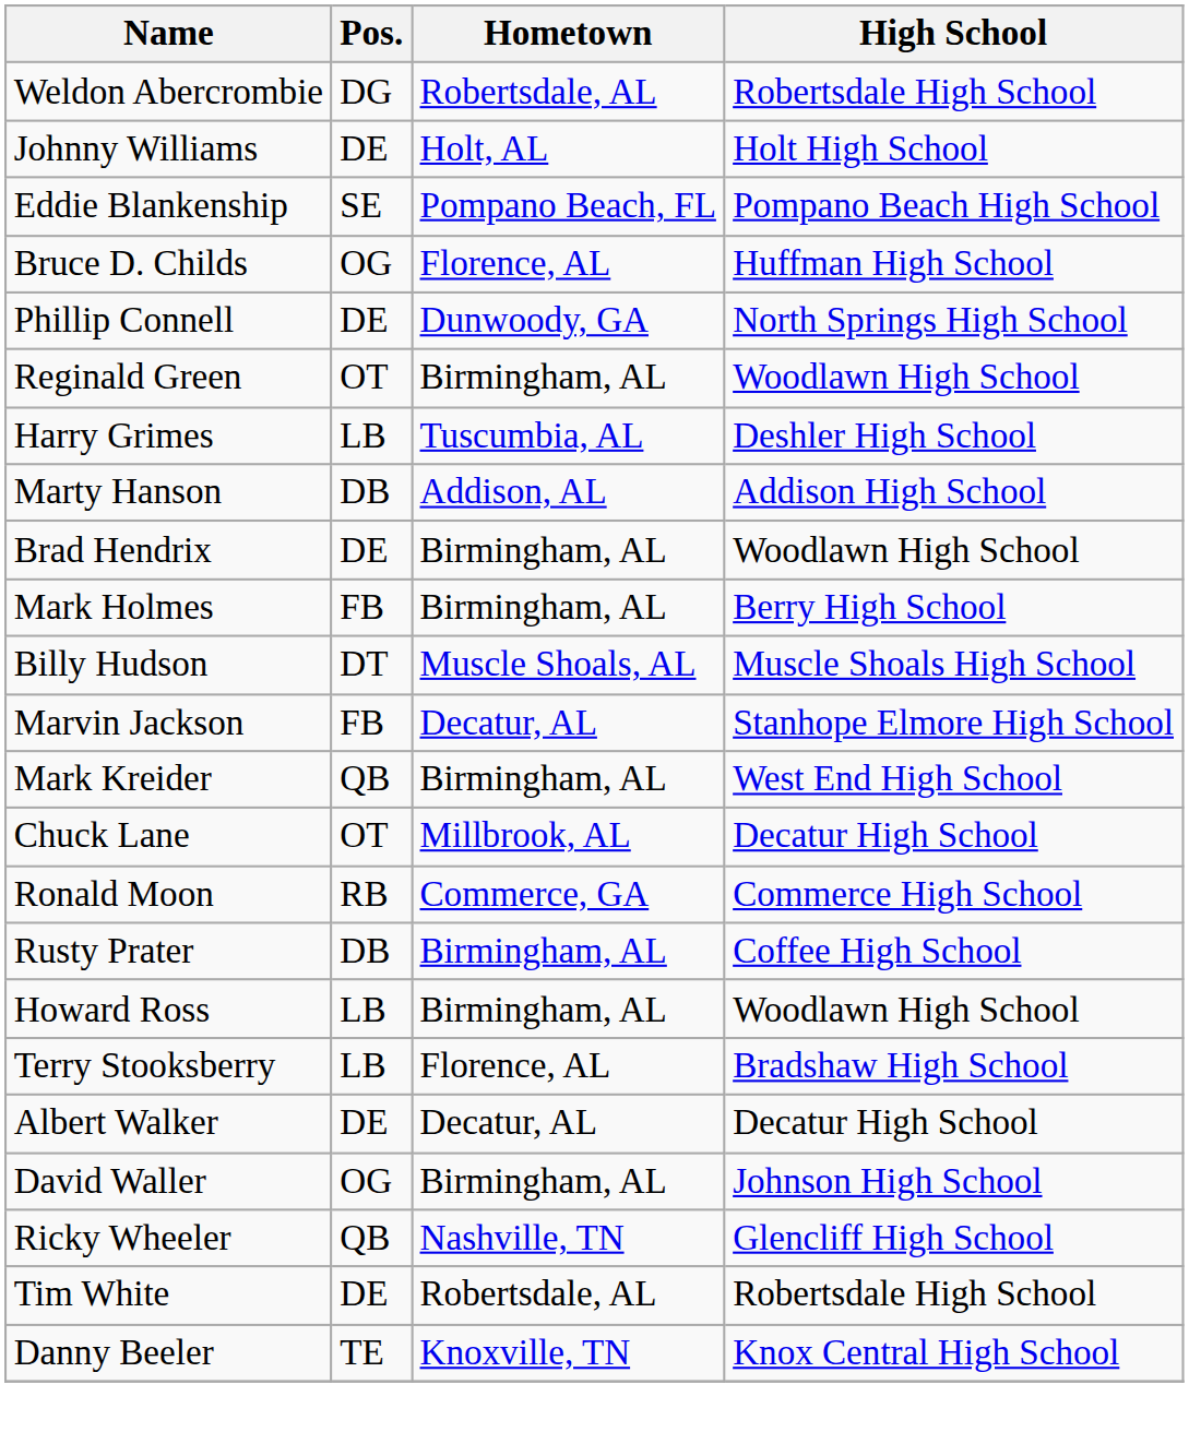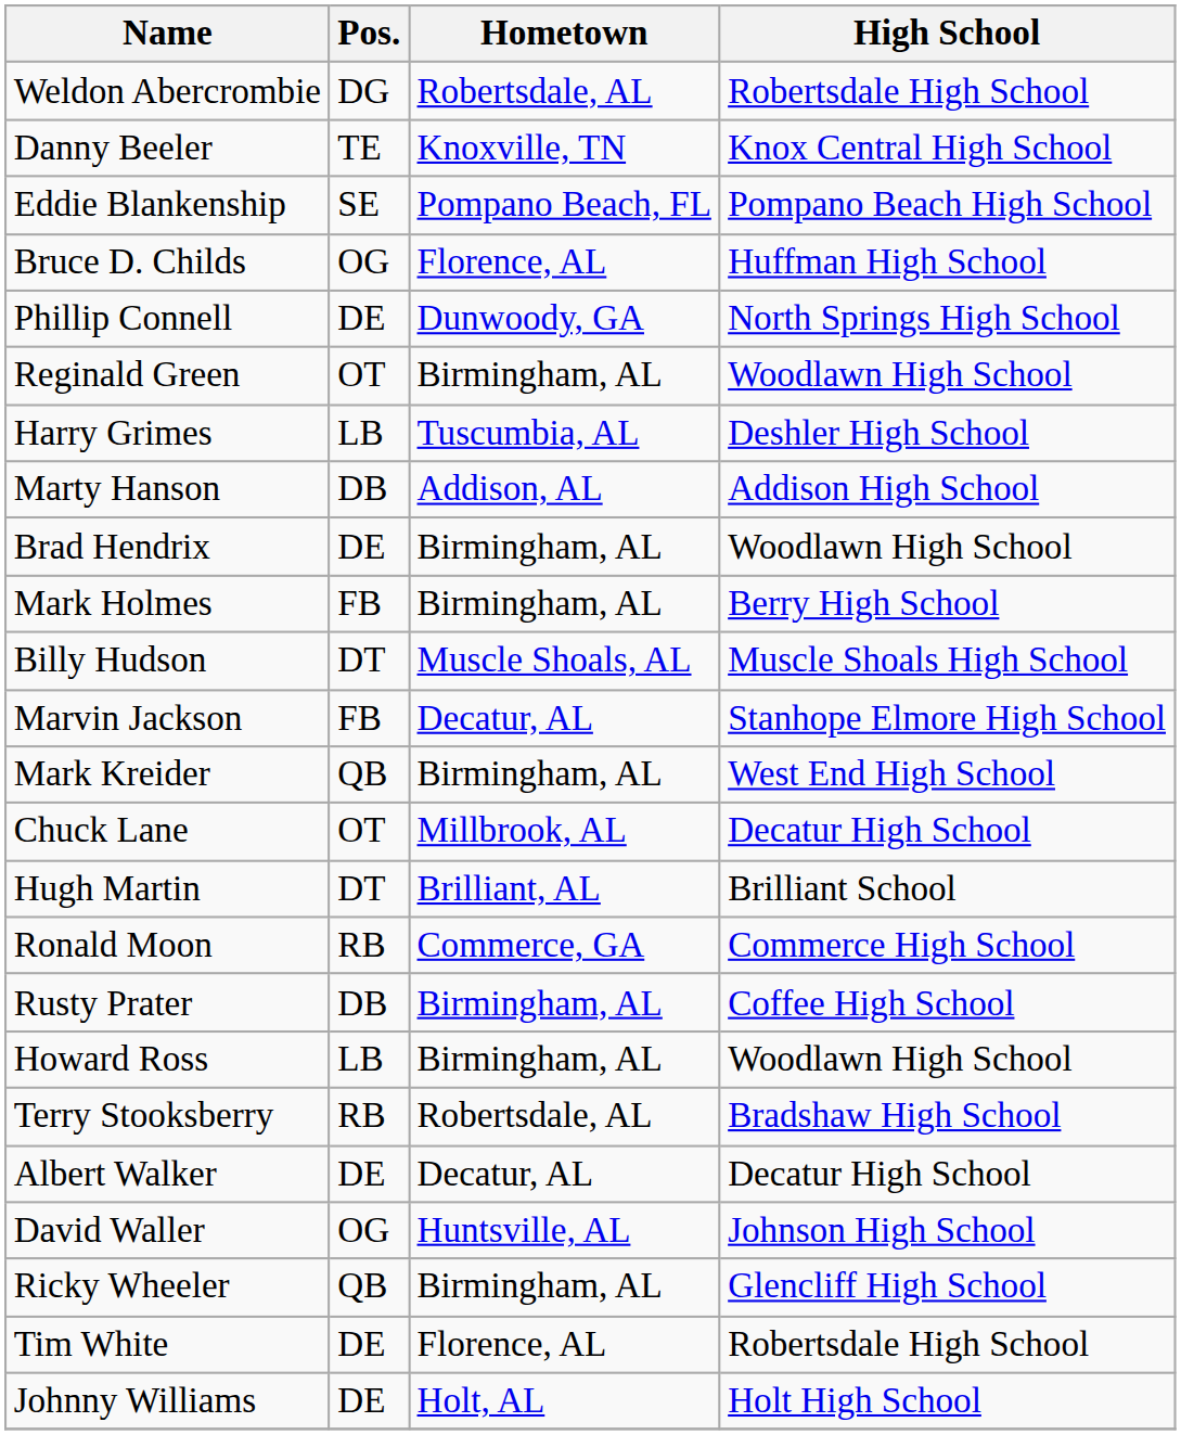rows swapped: Danny Beeler <-> Johnny Williams
+ row: Hugh Martin | DT | Brilliant, AL | Brilliant School
Terry Stooksberry | Pos.: LB -> RB
Terry Stooksberry | Hometown: Florence, AL -> Robertsdale, AL
David Waller | Hometown: Birmingham, AL -> Huntsville, AL
Ricky Wheeler | Hometown: Nashville, TN -> Birmingham, AL
Tim White | Hometown: Robertsdale, AL -> Florence, AL
